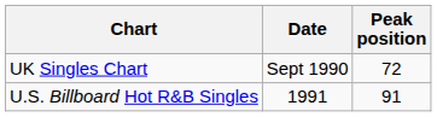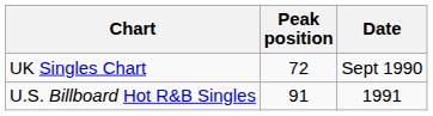columns swapped: Date <-> Peak position
